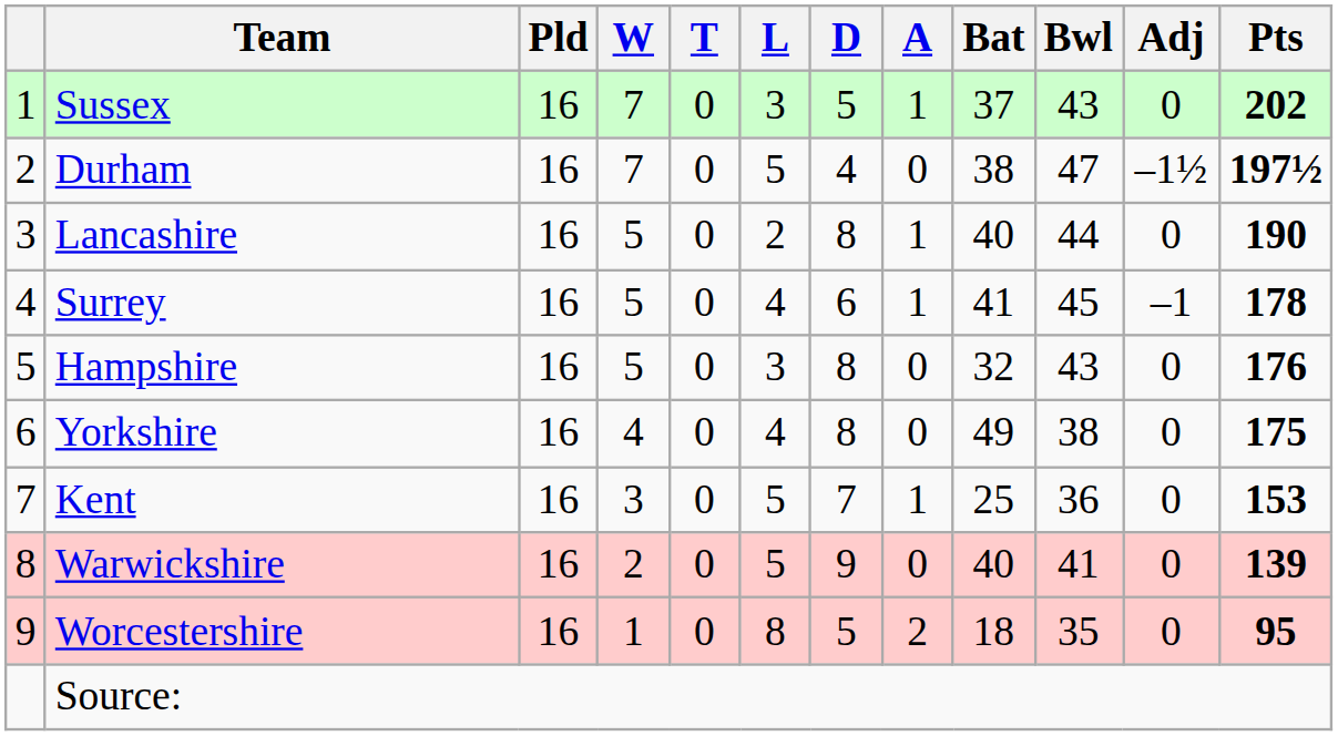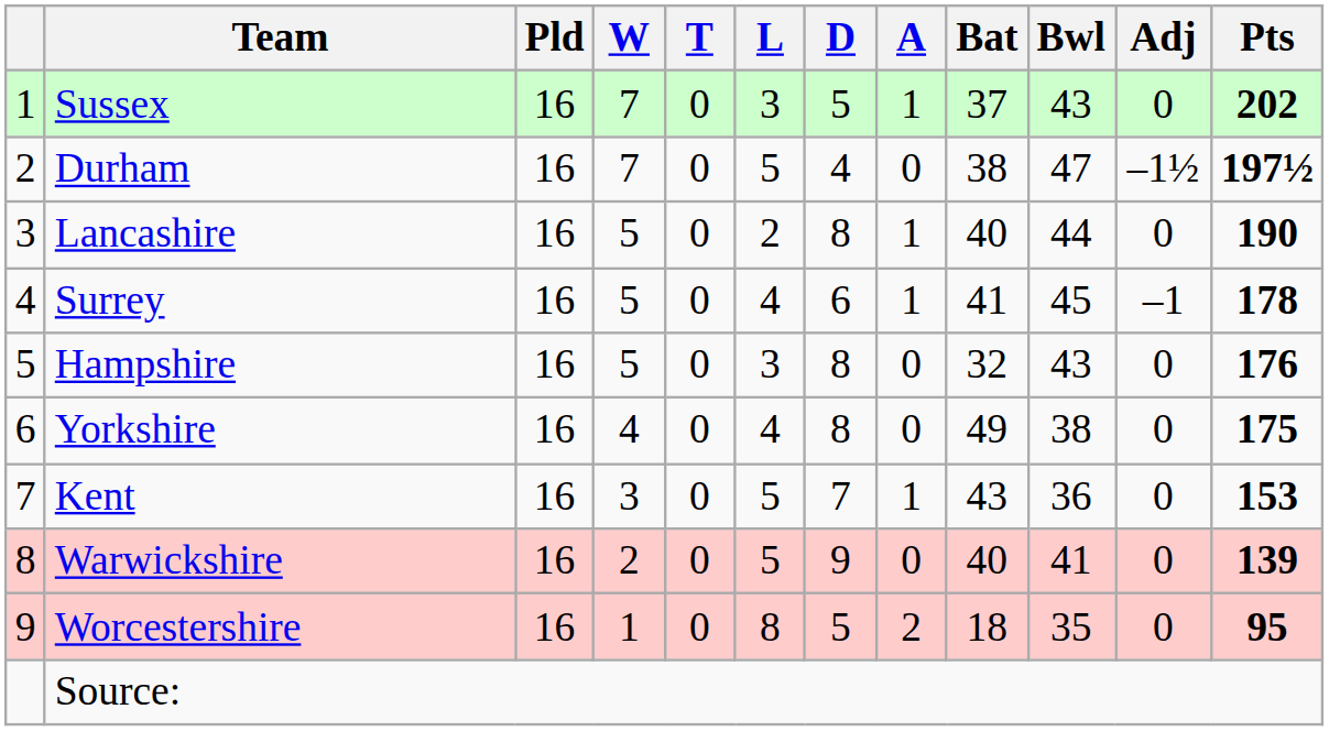Kent | Bat: 25 -> 43
